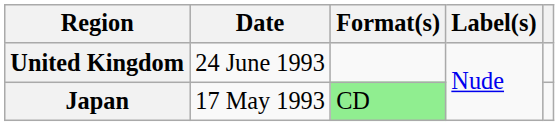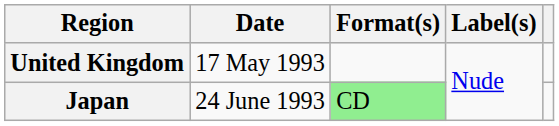United Kingdom | Date: 24 June 1993 -> 17 May 1993
Japan | Date: 17 May 1993 -> 24 June 1993
